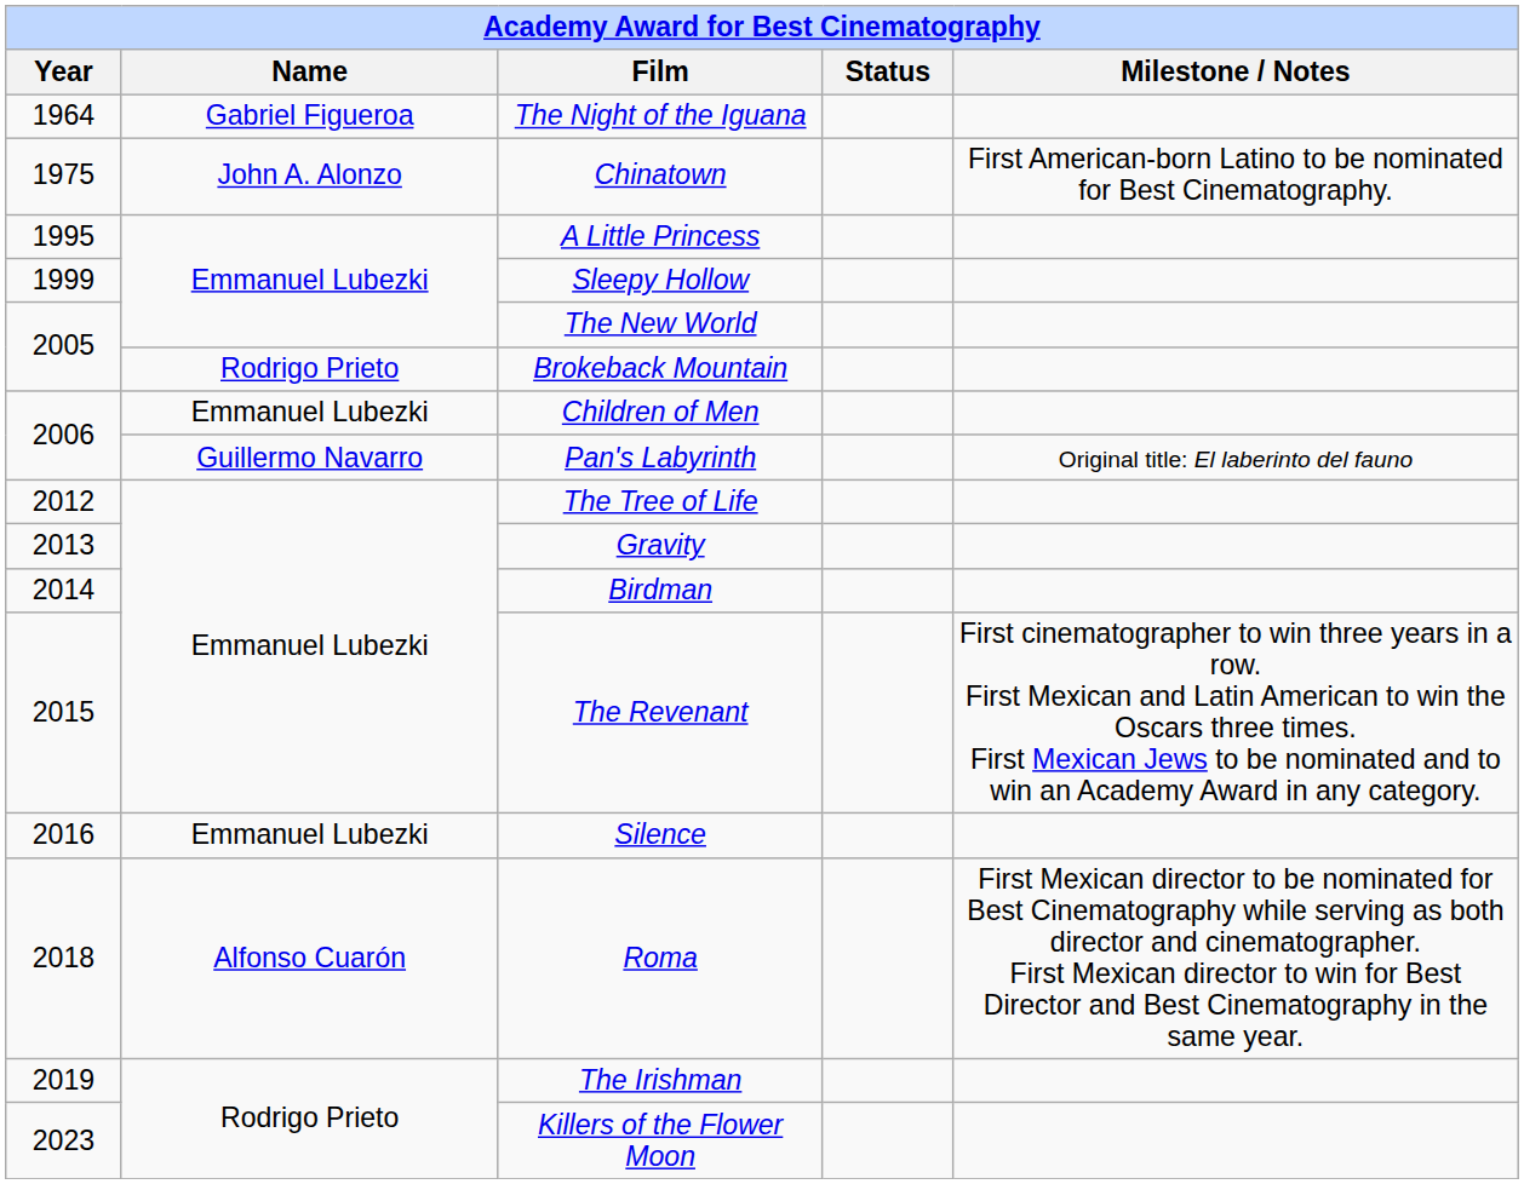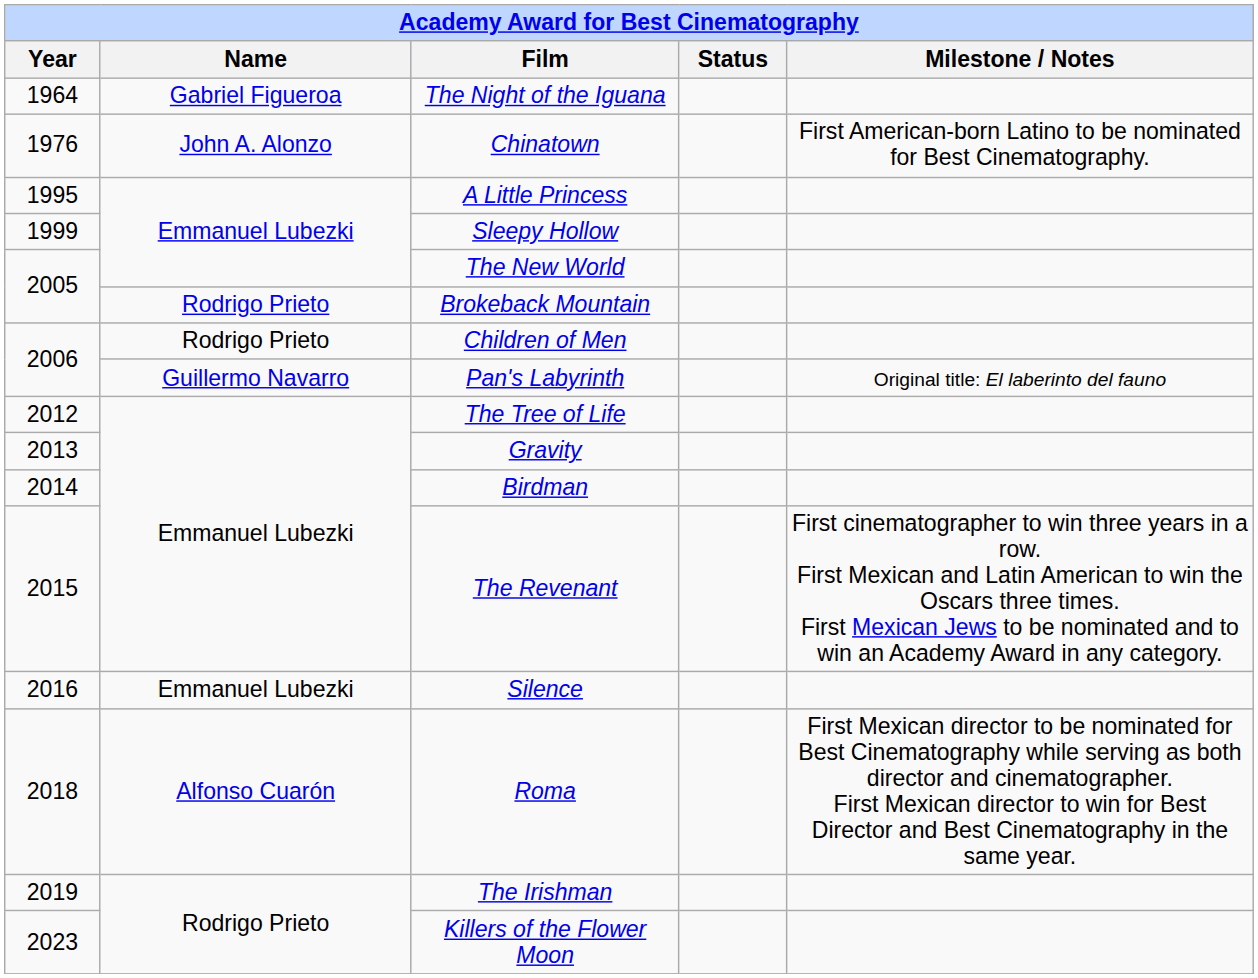Chinatown | Year: 1975 -> 1976
Children of Men | Name: Emmanuel Lubezki -> Rodrigo Prieto
